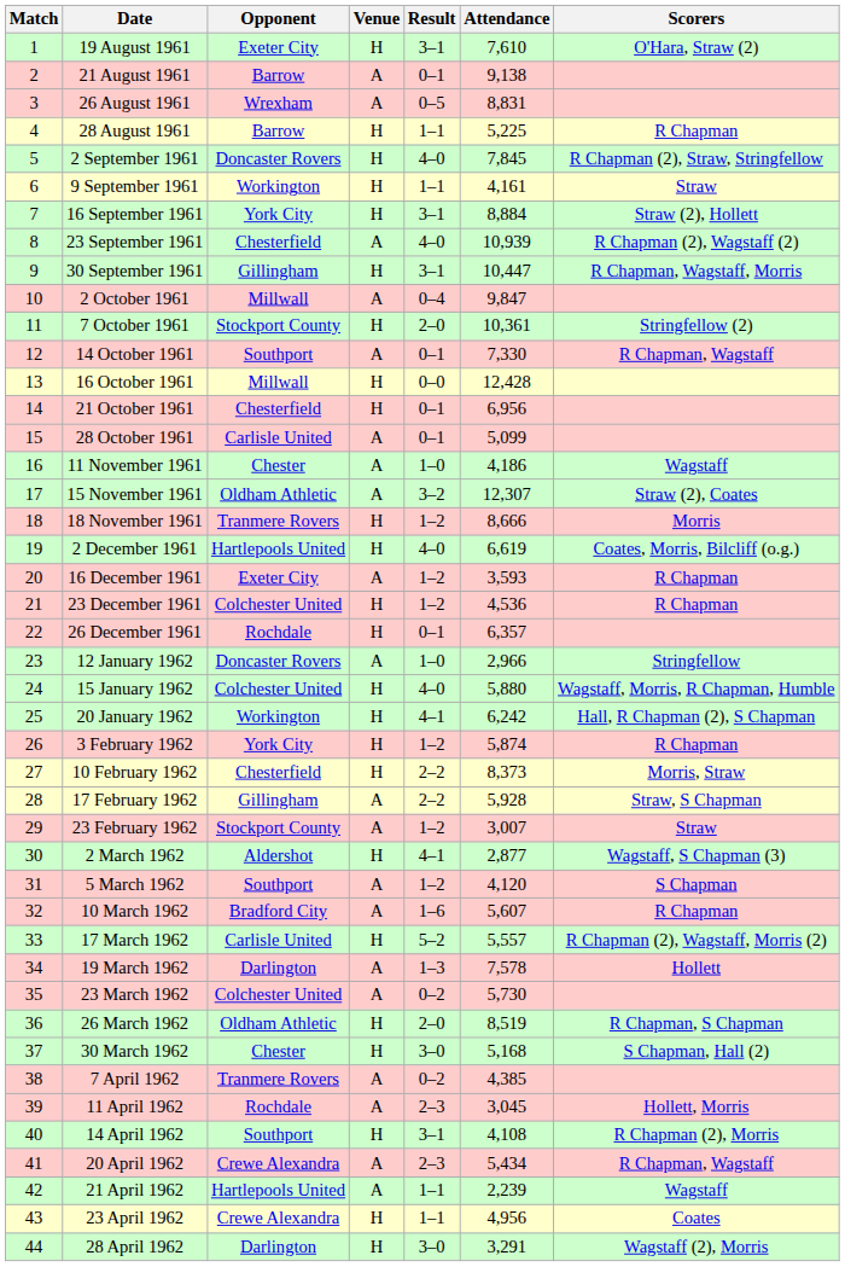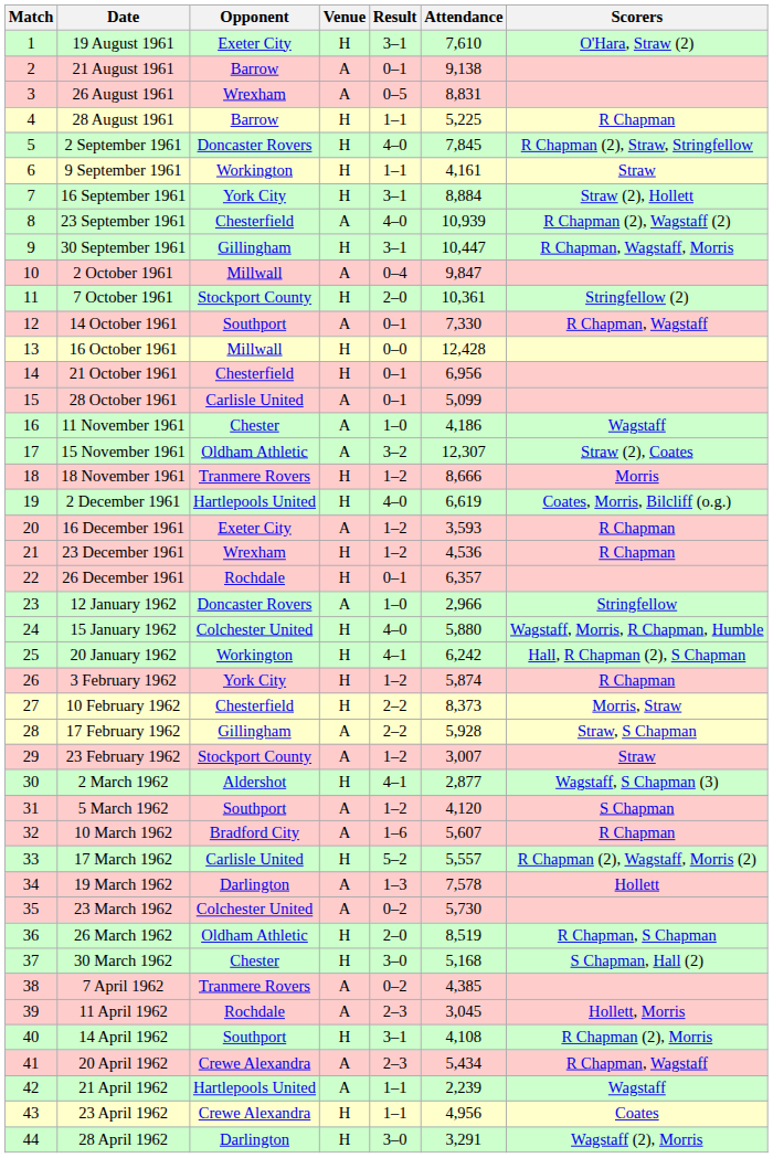23 December 1961 | Opponent: Colchester United -> Wrexham
